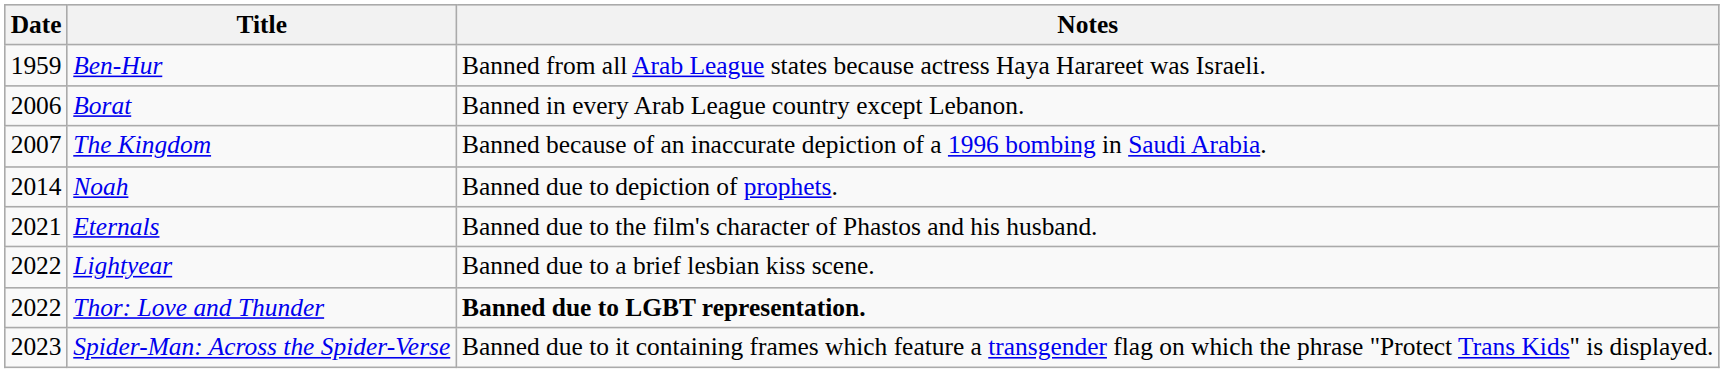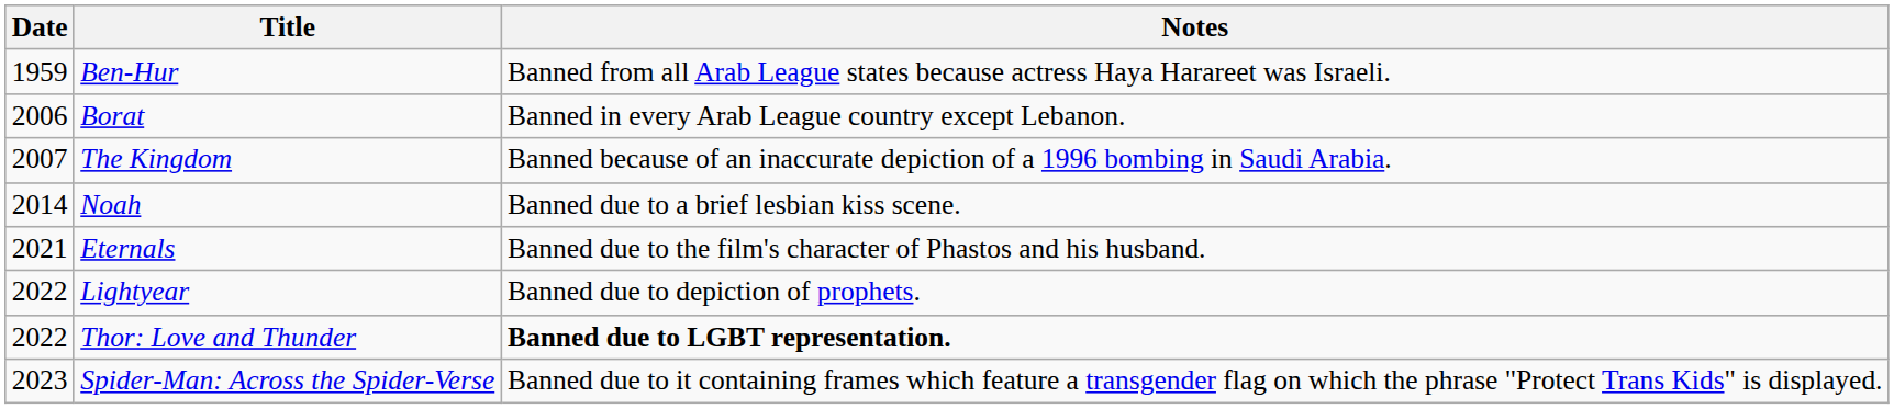Noah | Notes: Banned due to depiction of prophets. -> Banned due to a brief lesbian kiss scene.
Lightyear | Notes: Banned due to a brief lesbian kiss scene. -> Banned due to depiction of prophets.
